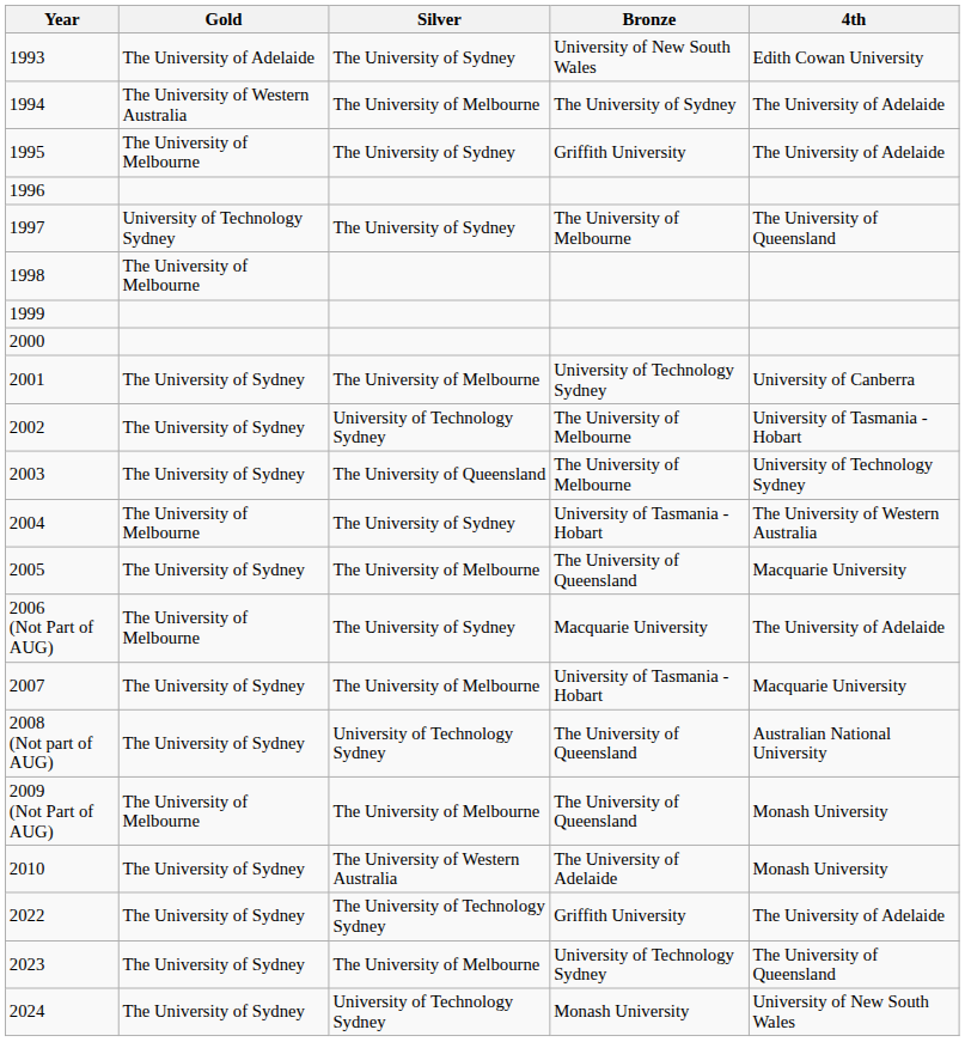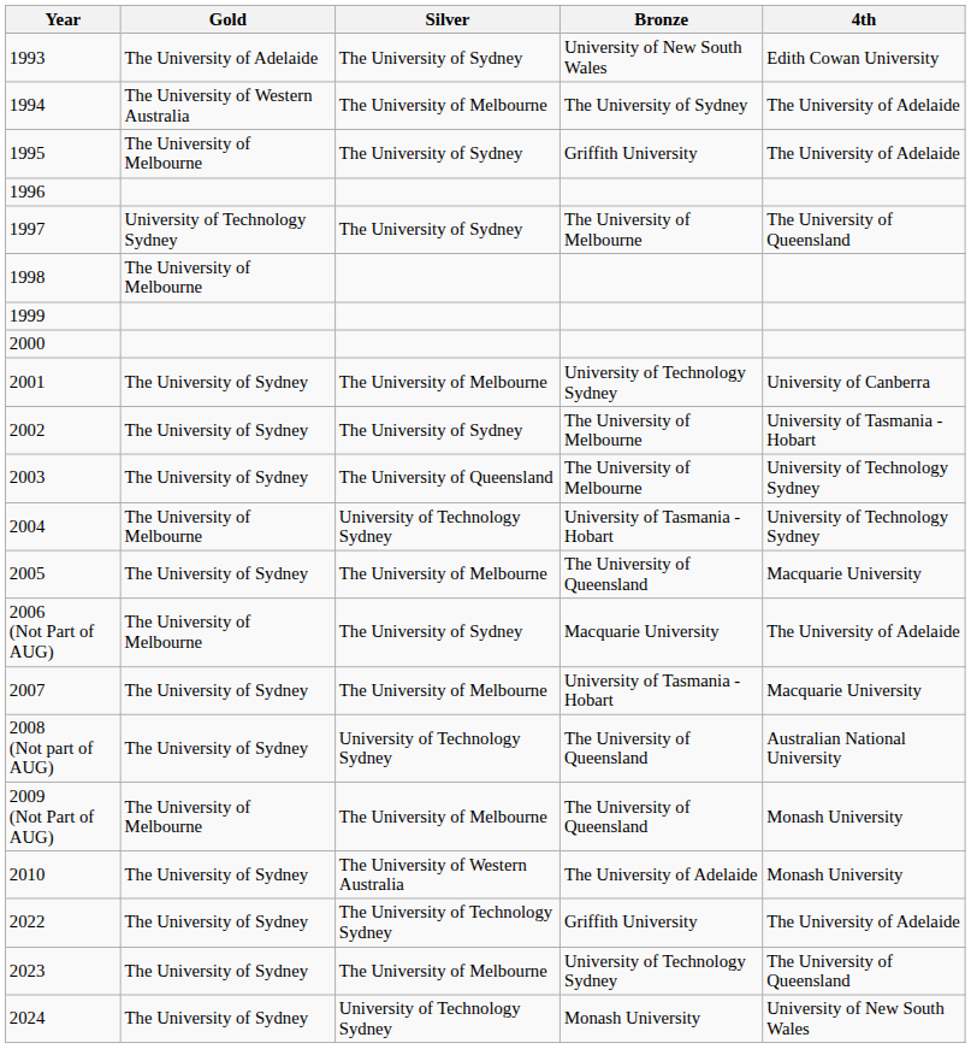2002 | Silver: University of Technology Sydney -> The University of Sydney
2004 | Silver: The University of Sydney -> University of Technology Sydney
2004 | 4th: The University of Western Australia -> University of Technology Sydney
